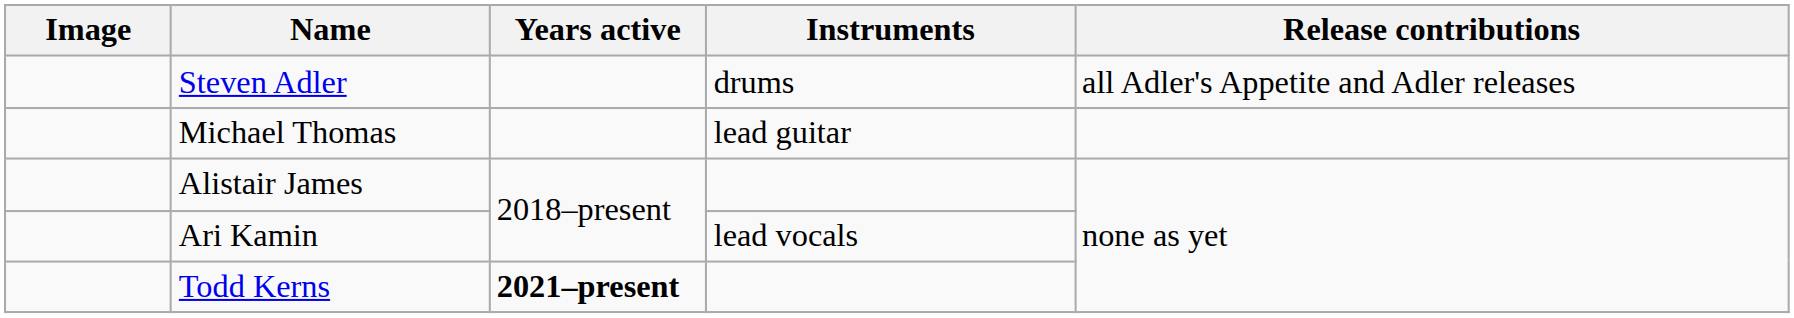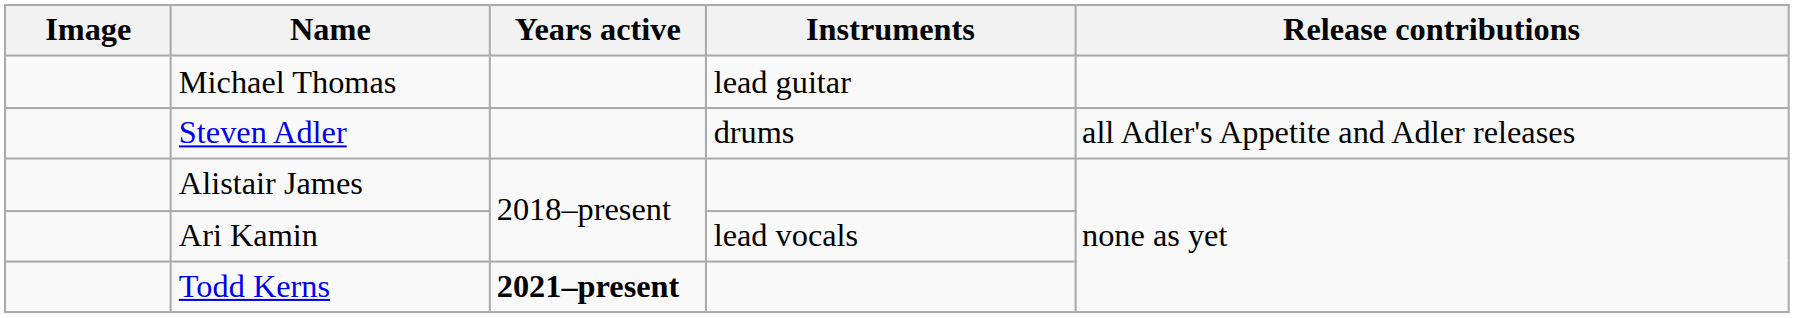rows swapped: Steven Adler <-> Michael Thomas
